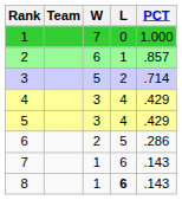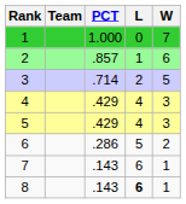columns swapped: W <-> PCT
